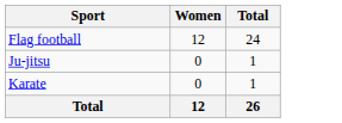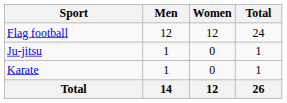+ column: Men | 12 | 1 | 1 | 14
